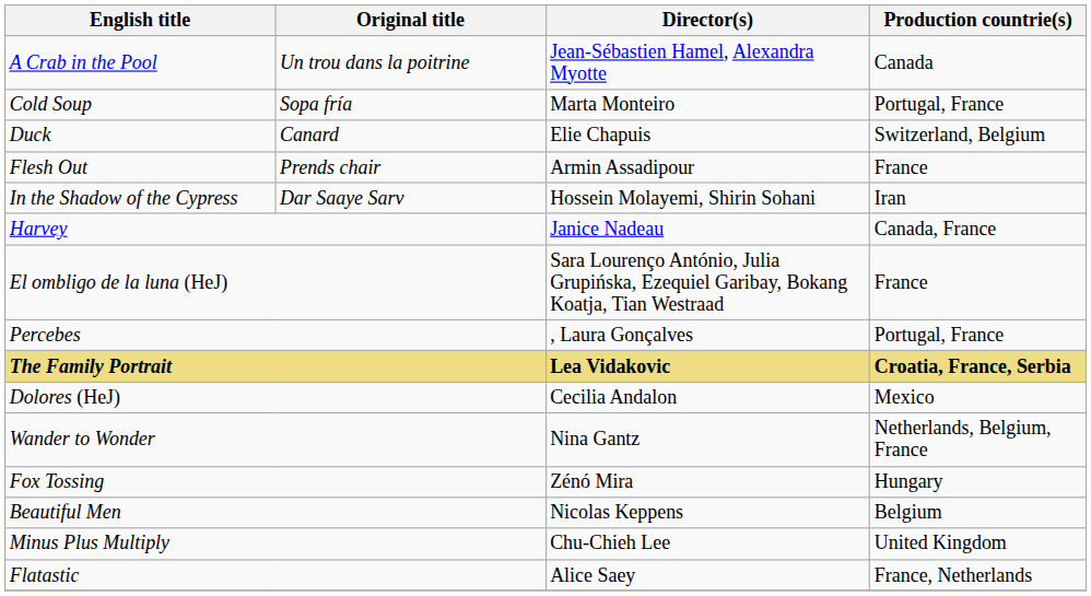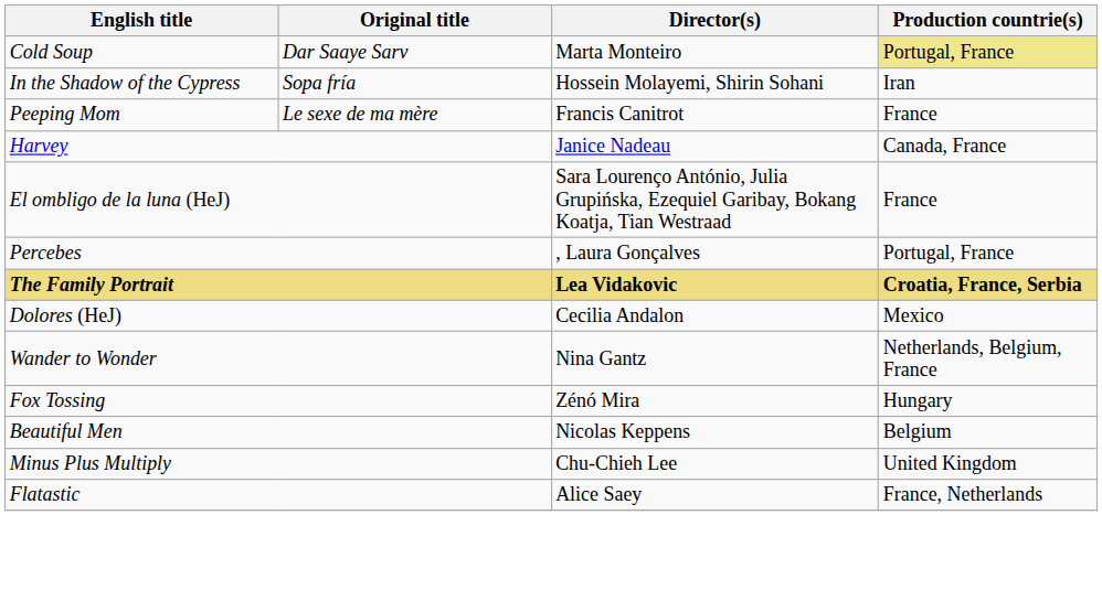- row: A Crab in the Pool | Un trou dans la poitrine | Jean-Sébastien Hamel, Alexandra Myotte | Canada
Cold Soup | Original title: Sopa fría -> Dar Saaye Sarv
Cold Soup | Production countrie(s): no background -> khaki background
- row: Duck | Canard | Elie Chapuis | Switzerland, Belgium
- row: Flesh Out | Prends chair | Armin Assadipour | France
In the Shadow of the Cypress | Original title: Dar Saaye Sarv -> Sopa fría
+ row: Peeping Mom | Le sexe de ma mère | Francis Canitrot | France
